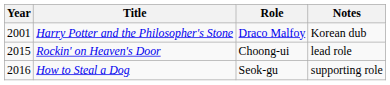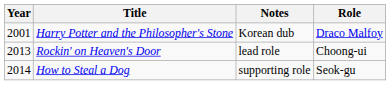columns swapped: Role <-> Notes
Rockin' on Heaven's Door | Year: 2015 -> 2013
How to Steal a Dog | Year: 2016 -> 2014
